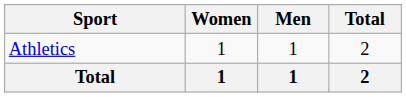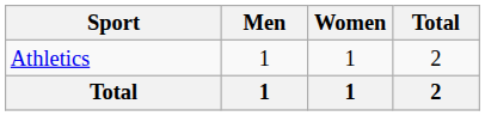columns swapped: Men <-> Women
